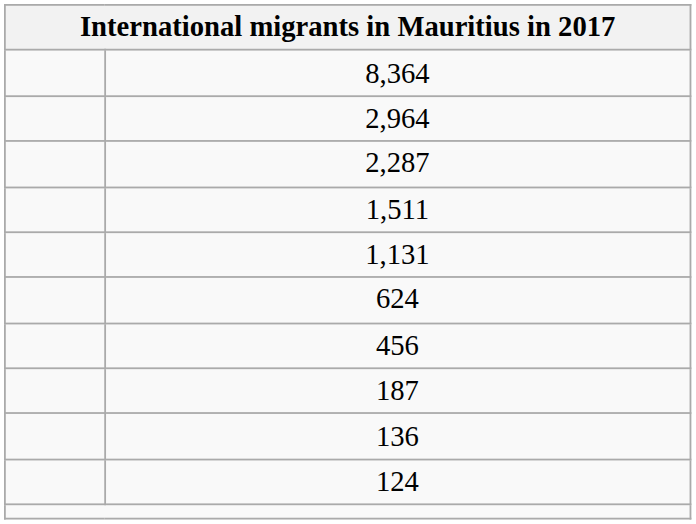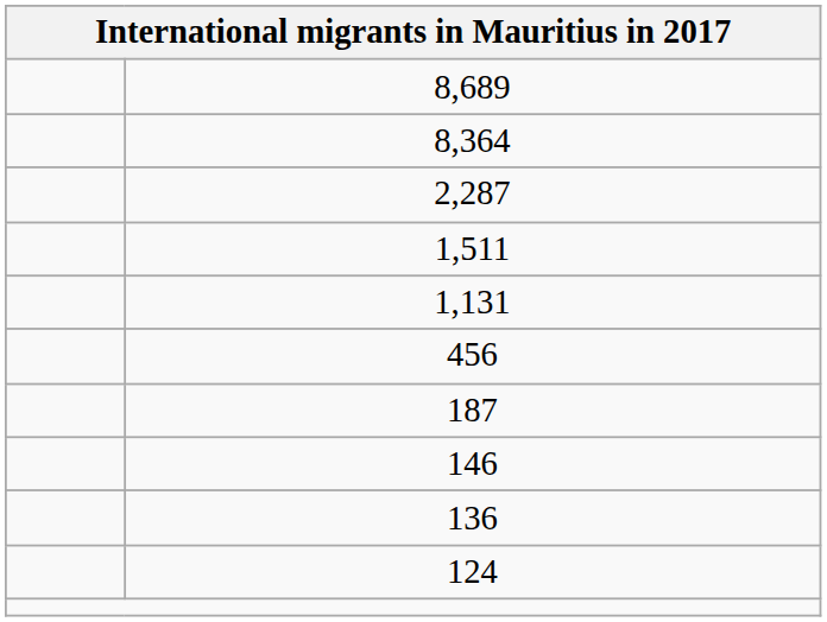+ row: 8,689
- row: 2,964
- row: 624
+ row: 146
